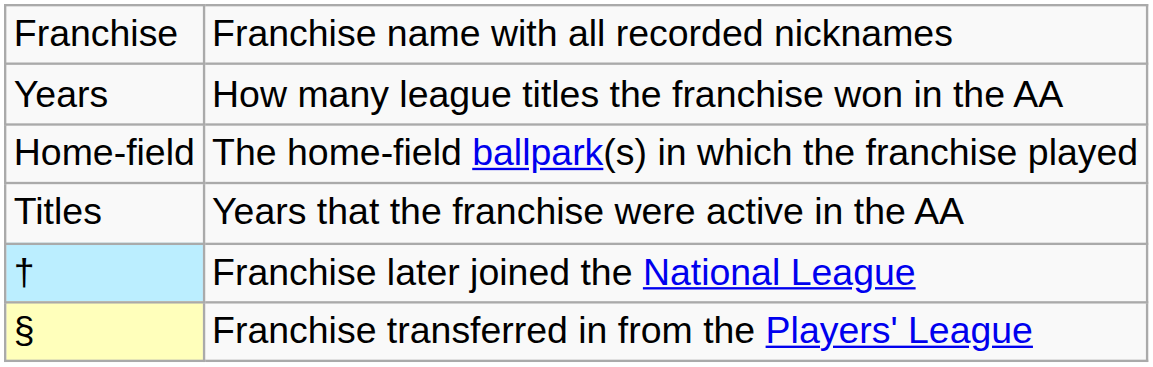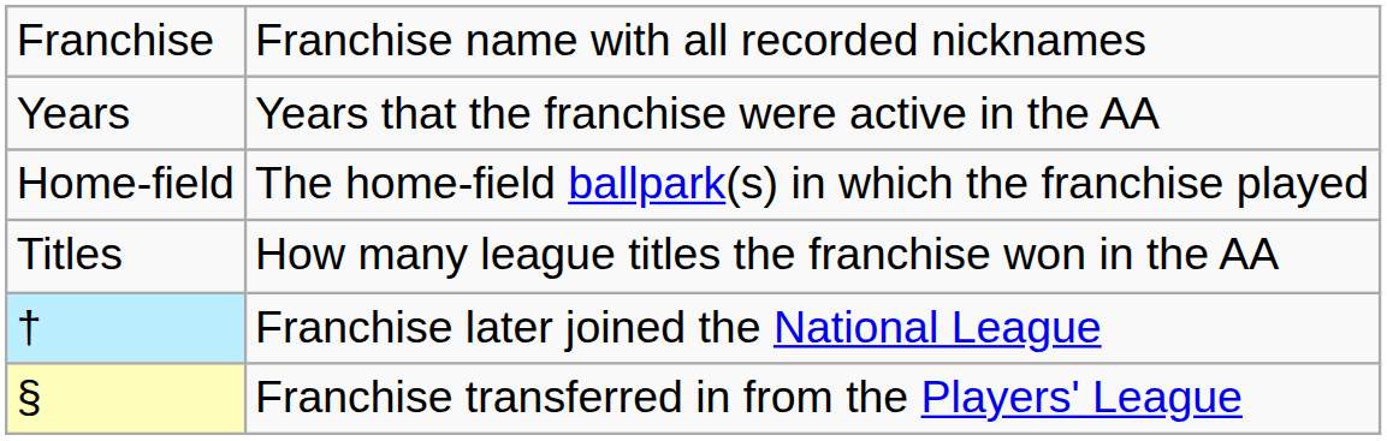Years | column 2: How many league titles the franchise won in the AA -> Years that the franchise were active in the AA
Titles | column 2: Years that the franchise were active in the AA -> How many league titles the franchise won in the AA
